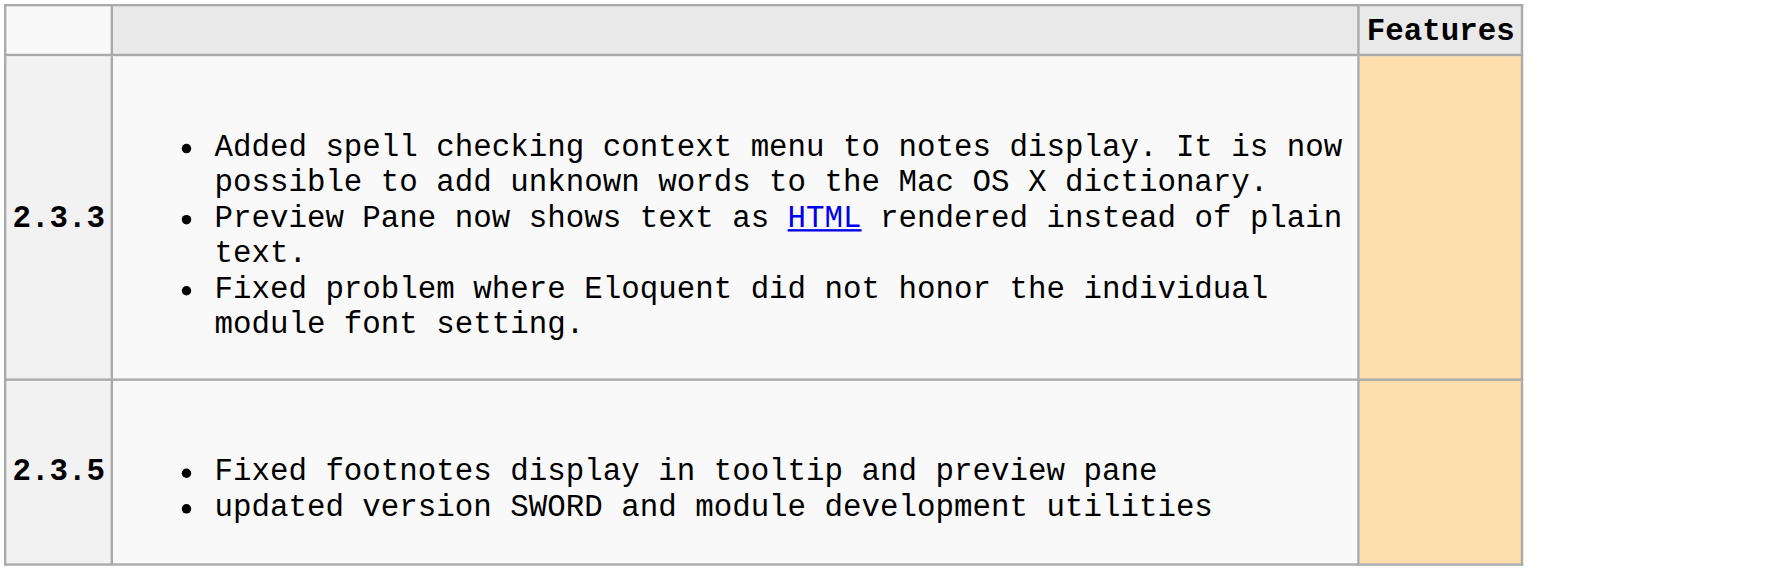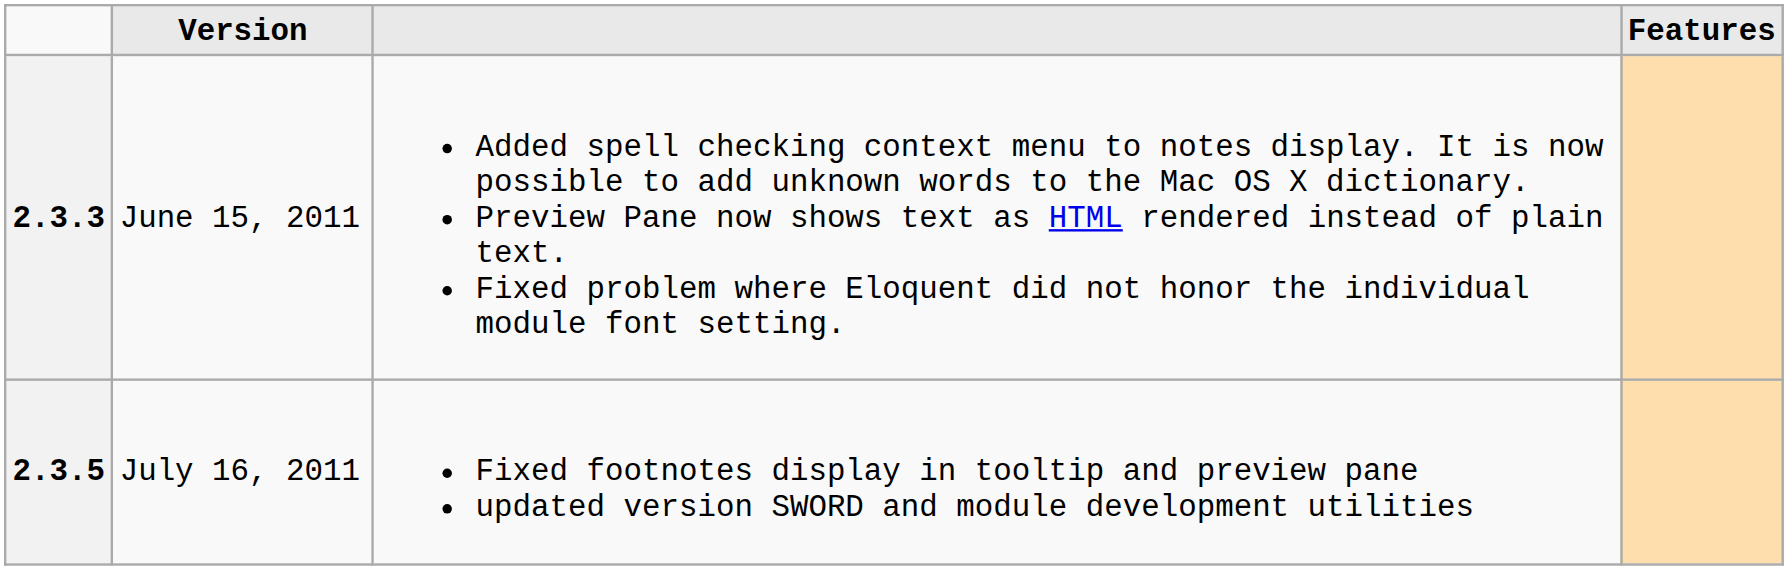+ column: Version | June 15, 2011 | July 16, 2011
